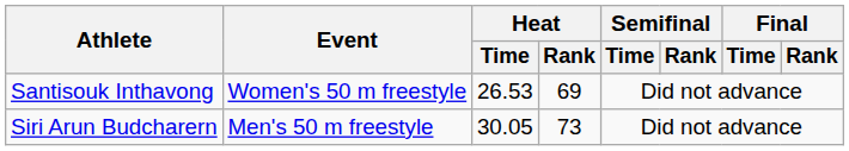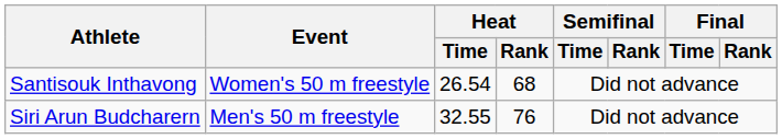Santisouk Inthavong | Heat / Time: 26.53 -> 26.54
Santisouk Inthavong | Heat / Rank: 69 -> 68
Siri Arun Budcharern | Heat / Time: 30.05 -> 32.55
Siri Arun Budcharern | Heat / Rank: 73 -> 76
